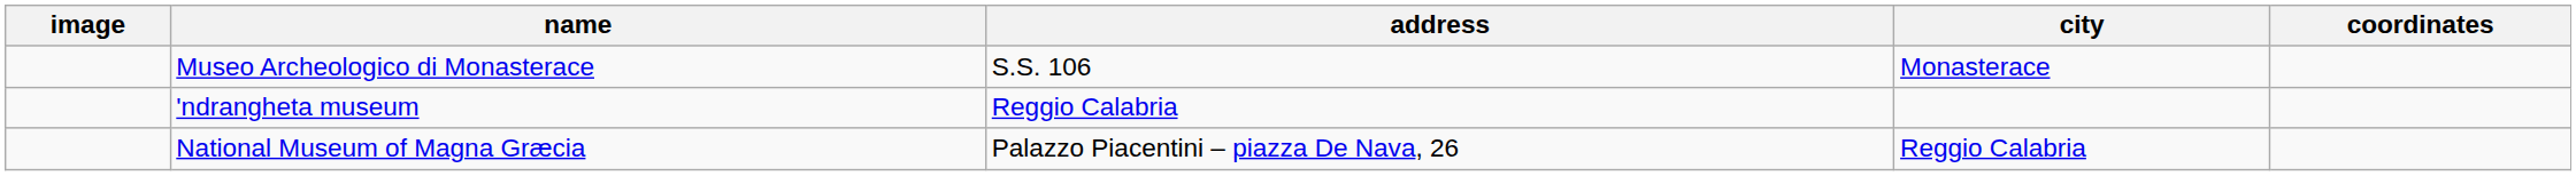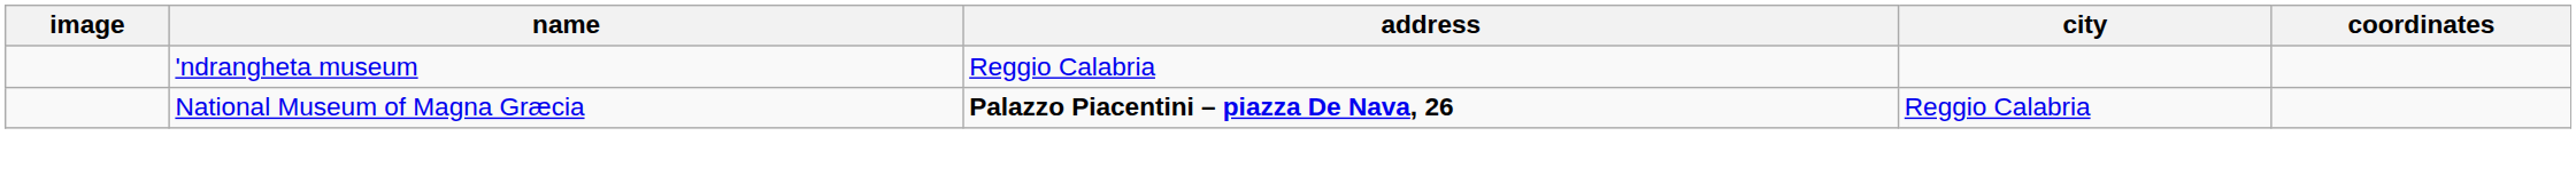- row: Museo Archeologico di Monasterace | S.S. 106 | Monasterace
National Museum of Magna Græcia | address: normal -> bold
